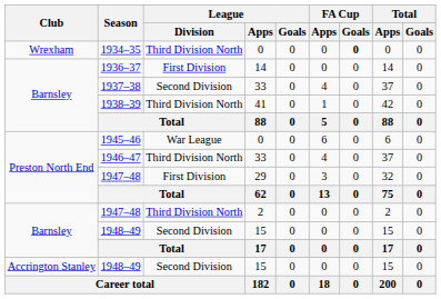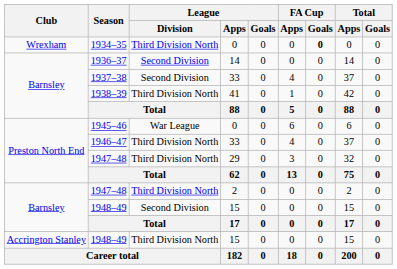1936–37 | League / Division: First Division -> Second Division
Preston North End / 1947–48 | League / Division: First Division -> Third Division North
Accrington Stanley / 1948–49 | League / Division: Second Division -> Third Division North
